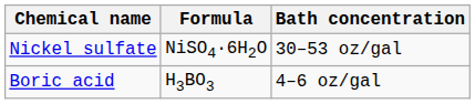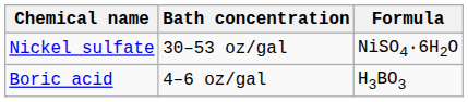columns swapped: Formula <-> Bath concentration
